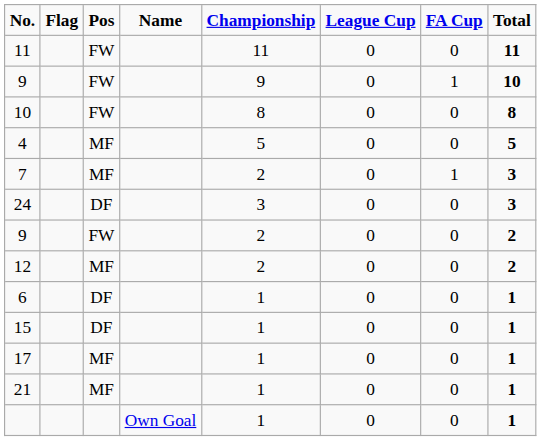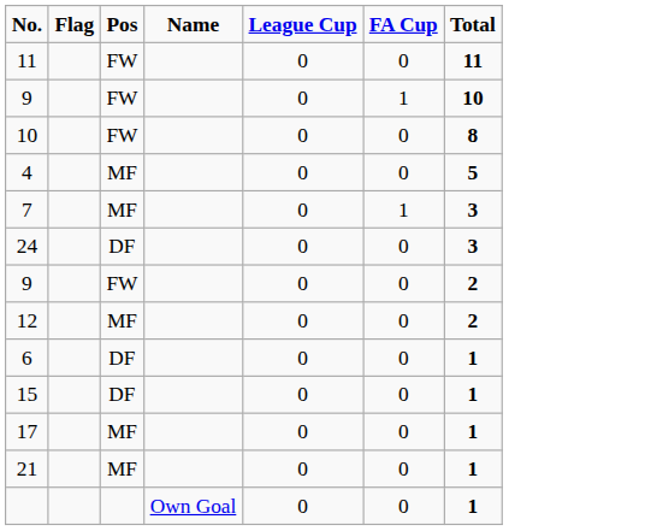- column: Championship | 11 | 9 | 8 | 5 | 2 | 3 | 2 | 2 | 1 | 1 | 1 | 1 | 1
